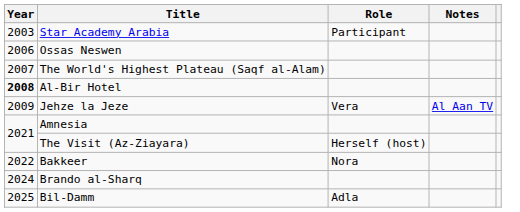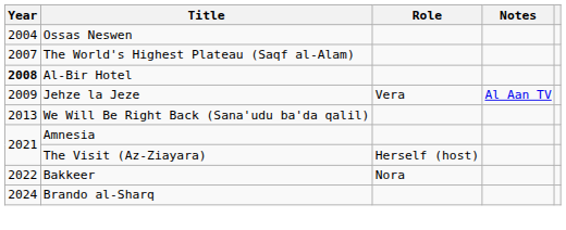- row: 2003 | Star Academy Arabia | Participant
Ossas Neswen | Year: 2006 -> 2004
+ row: 2013 | We Will Be Right Back (Sana'udu ba'da qalil)
- row: 2025 | Bil-Damm | Adla
